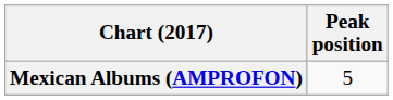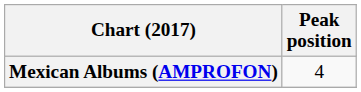Mexican Albums (AMPROFON) | Peak position: 5 -> 4
